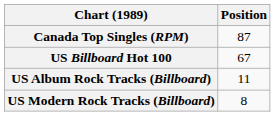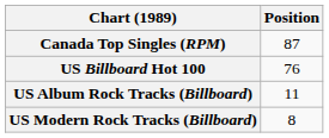US Billboard Hot 100 | Position: 67 -> 76
